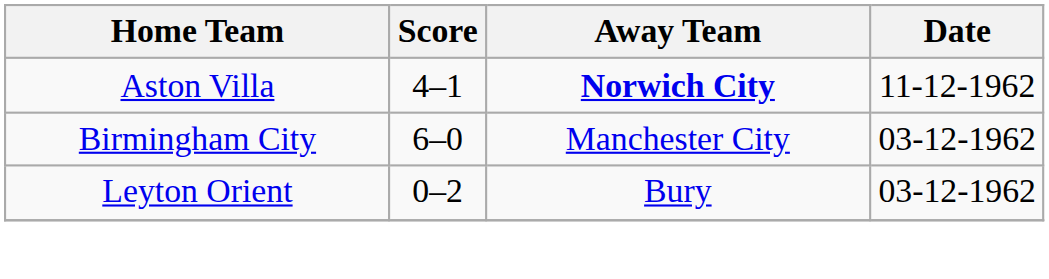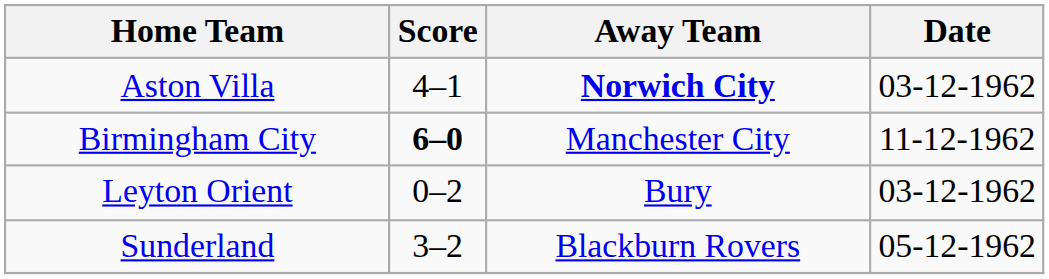Aston Villa | Date: 11-12-1962 -> 03-12-1962
Birmingham City | Score: normal -> bold
Birmingham City | Date: 03-12-1962 -> 11-12-1962
+ row: Sunderland | 3–2 | Blackburn Rovers | 05-12-1962
